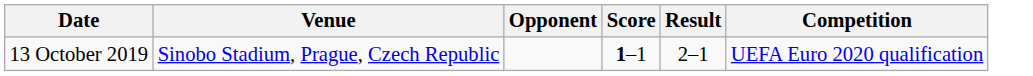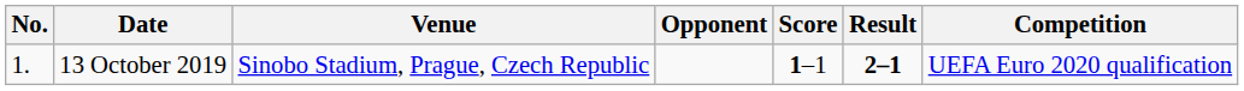+ column: No. | 1.
13 October 2019 | Result: normal -> bold
